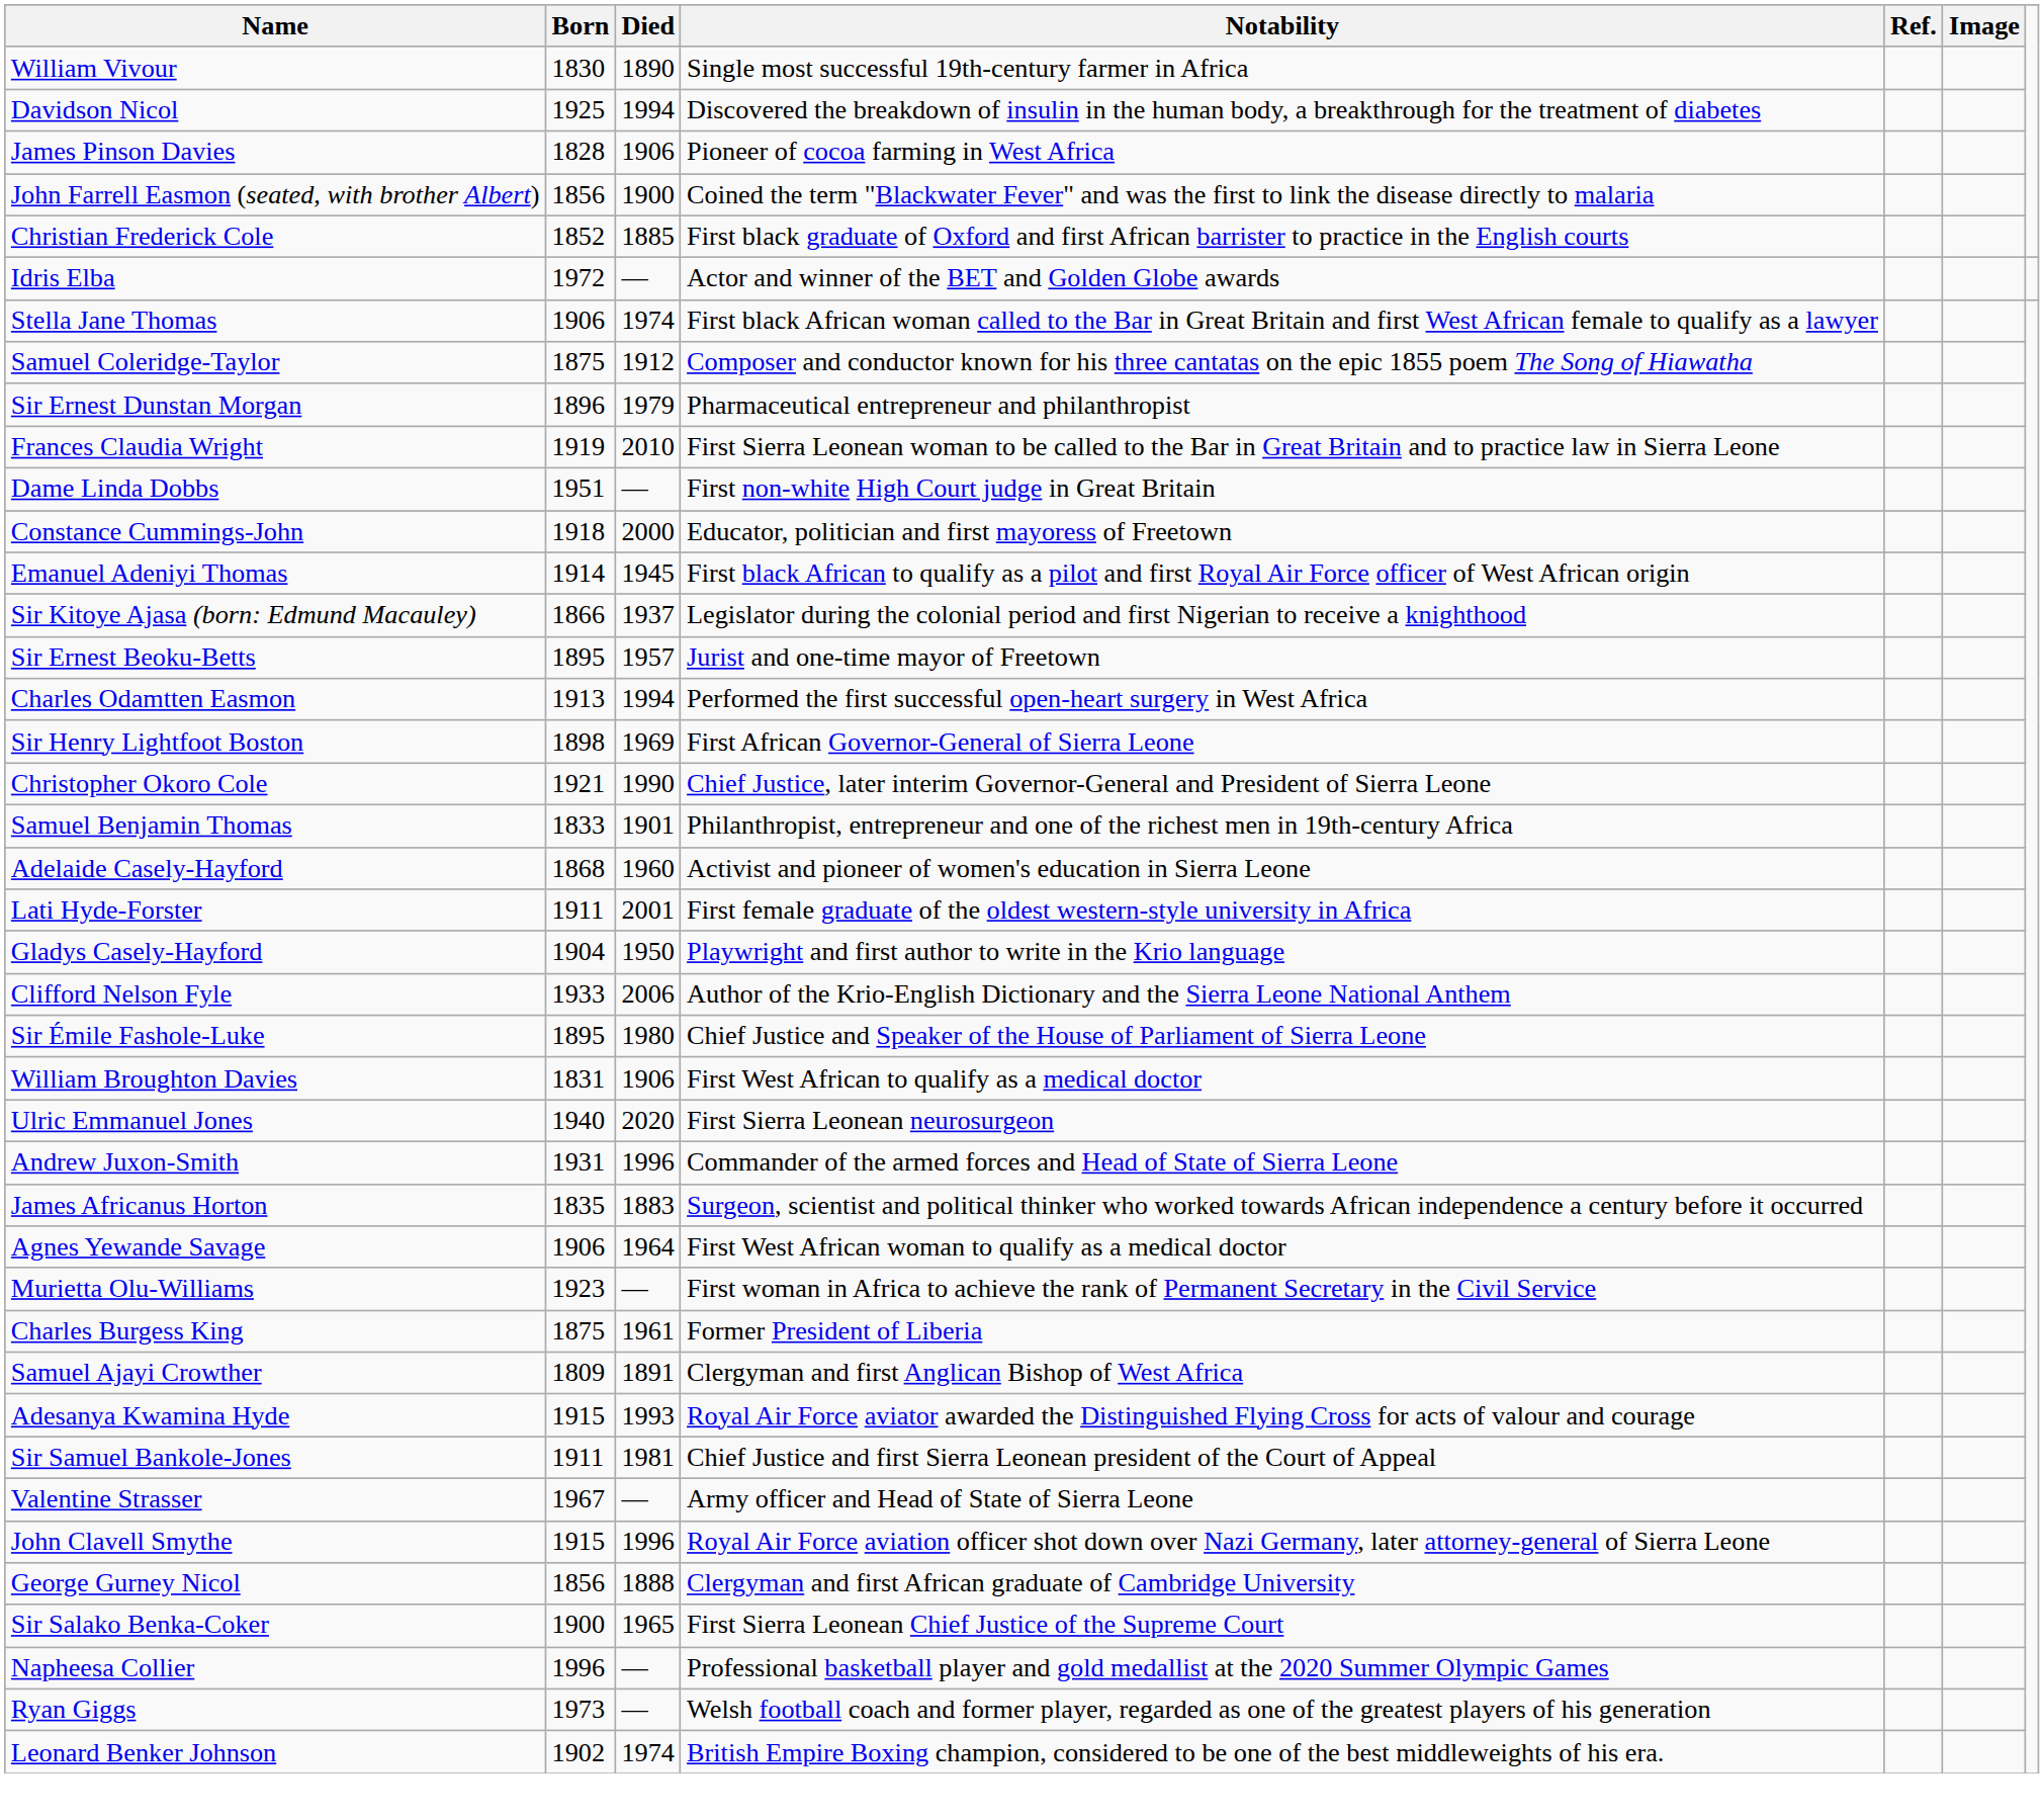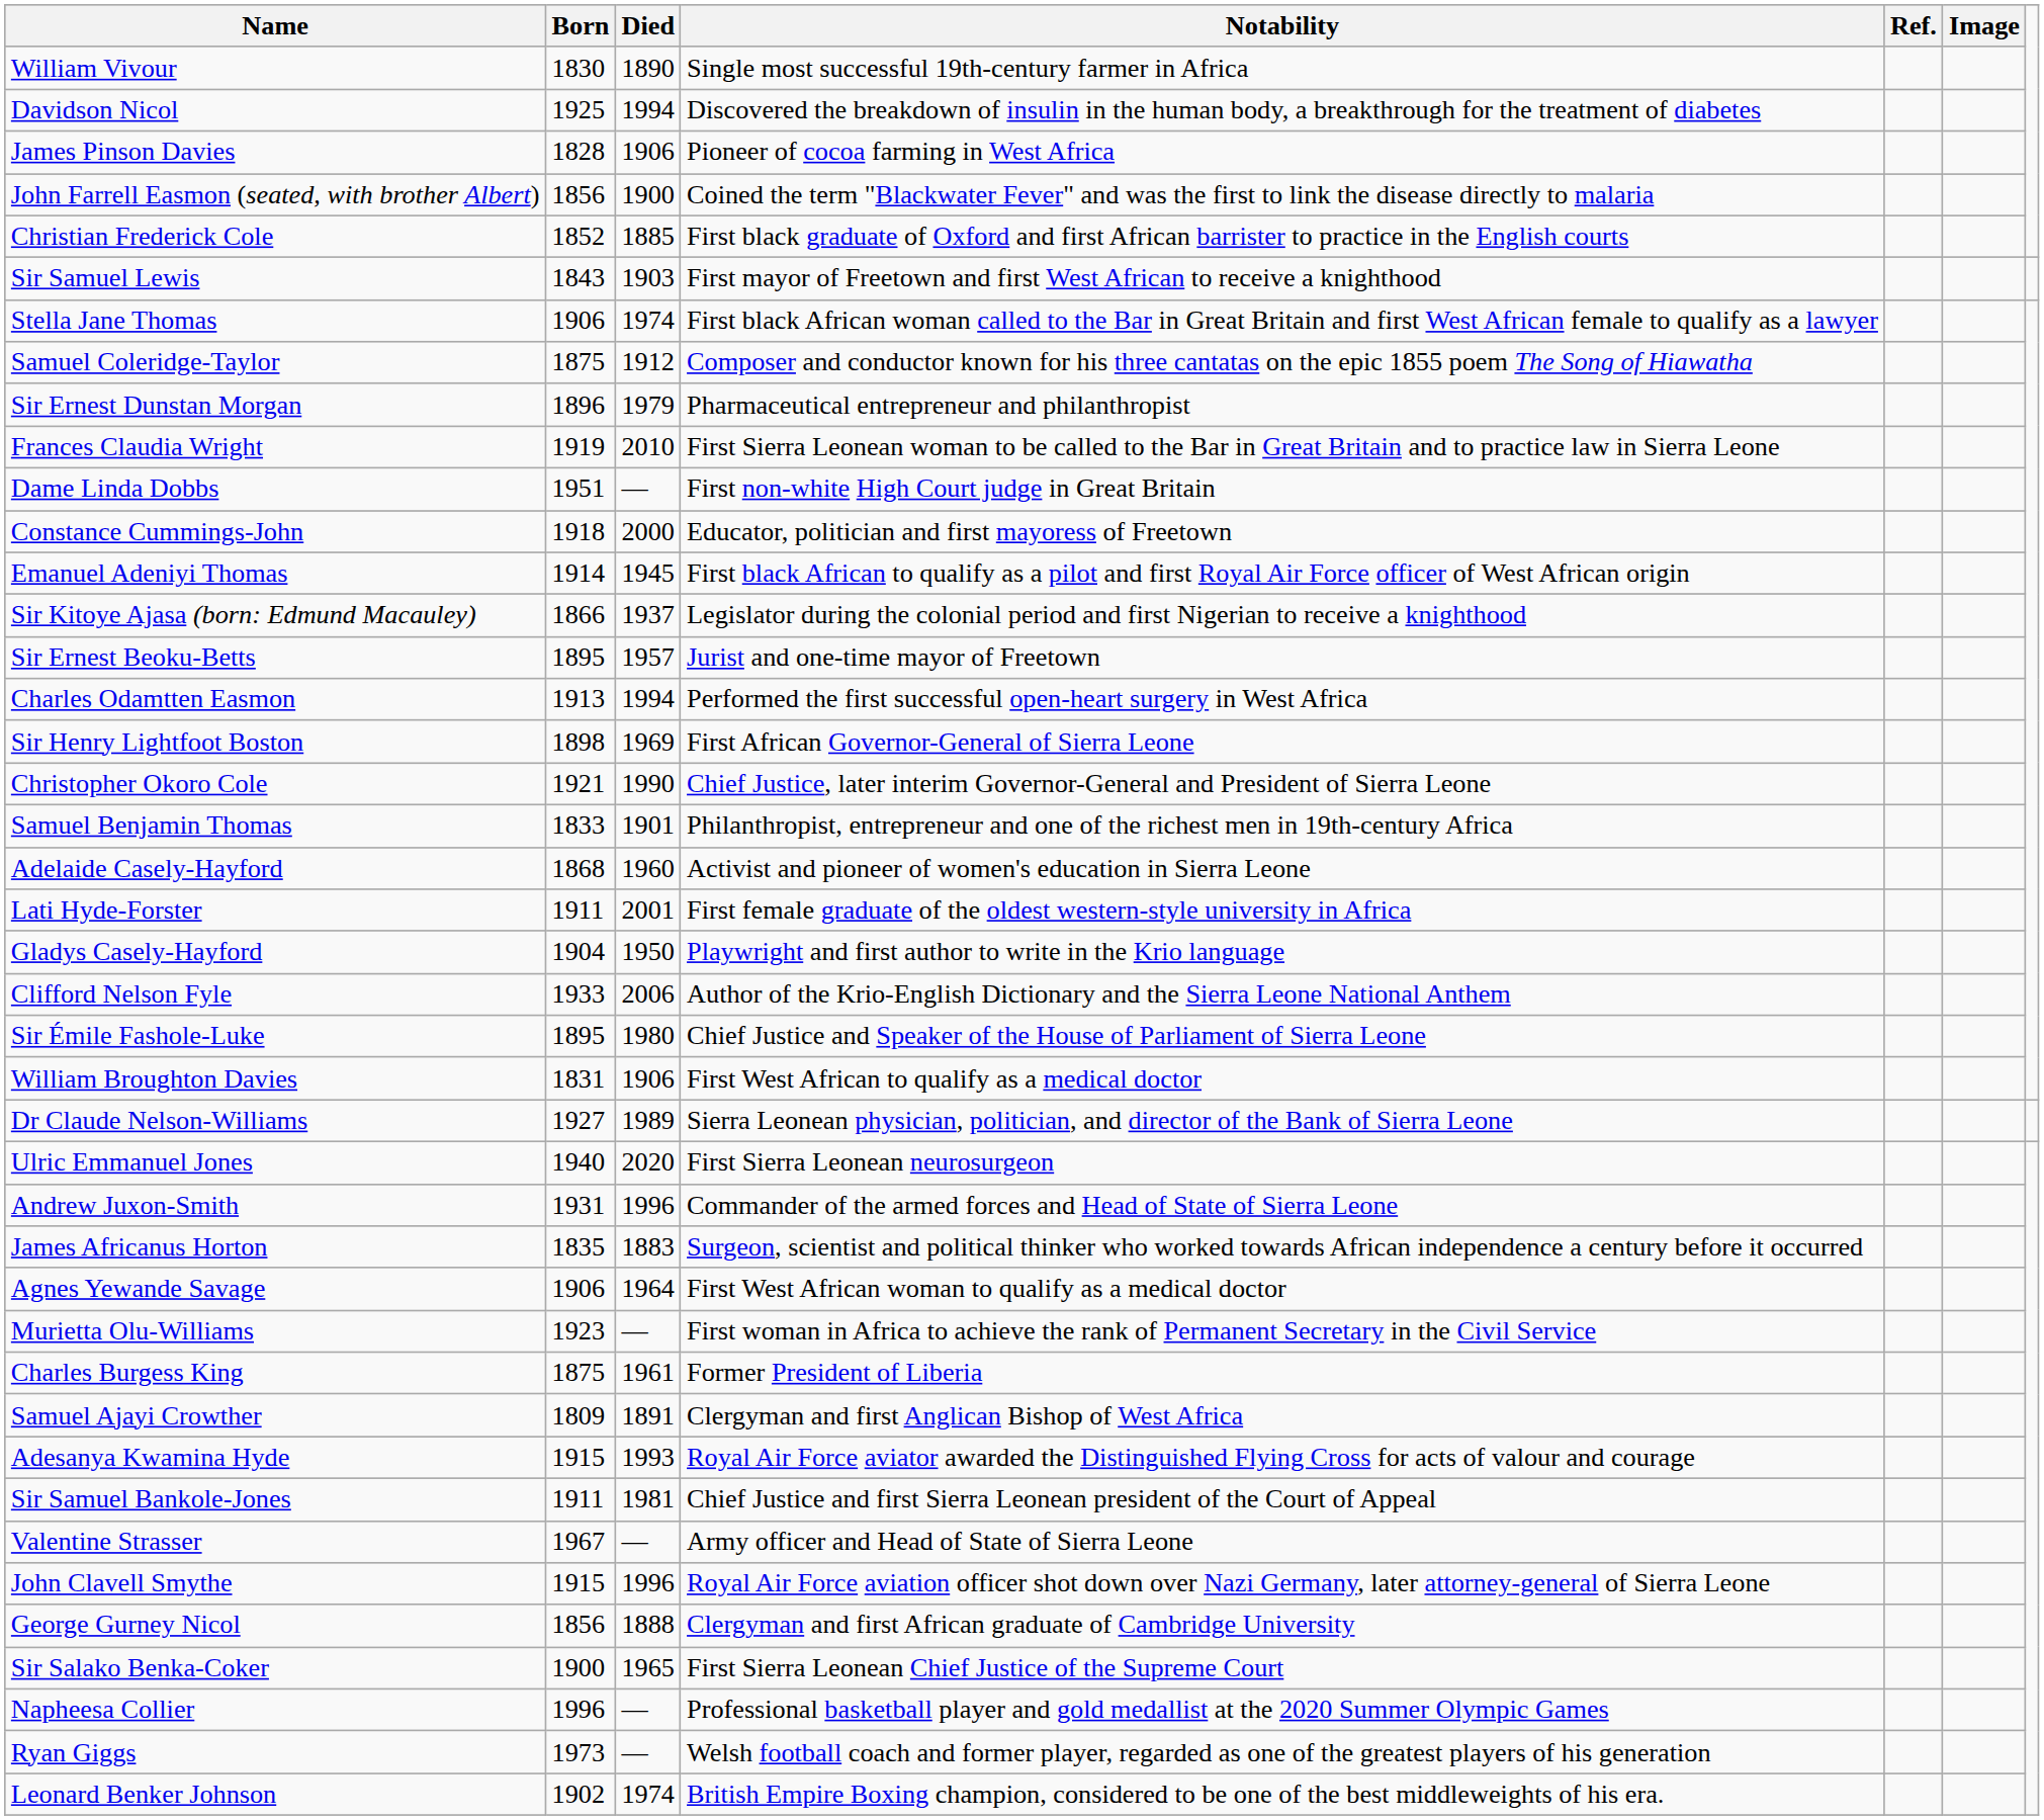+ row: Sir Samuel Lewis | 1843 | 1903 | First mayor of Freetown and first West African to receive a knighthood
- row: Idris Elba | 1972 | — | Actor and winner of the BET and Golden Globe awards
+ row: Dr Claude Nelson-Williams | 1927 | 1989 | Sierra Leonean physician, politician, and director of the Bank of Sierra Leone
